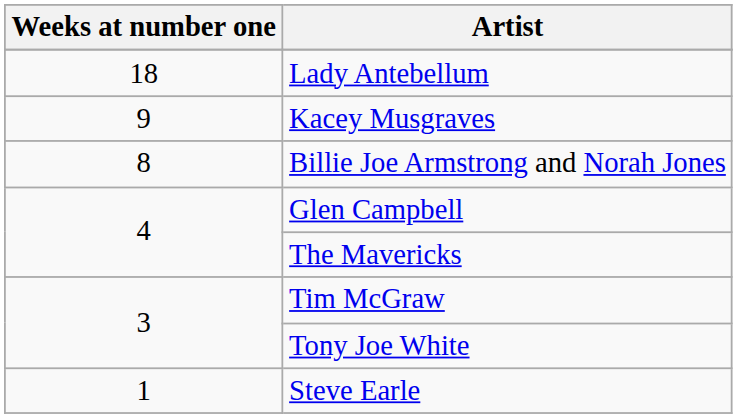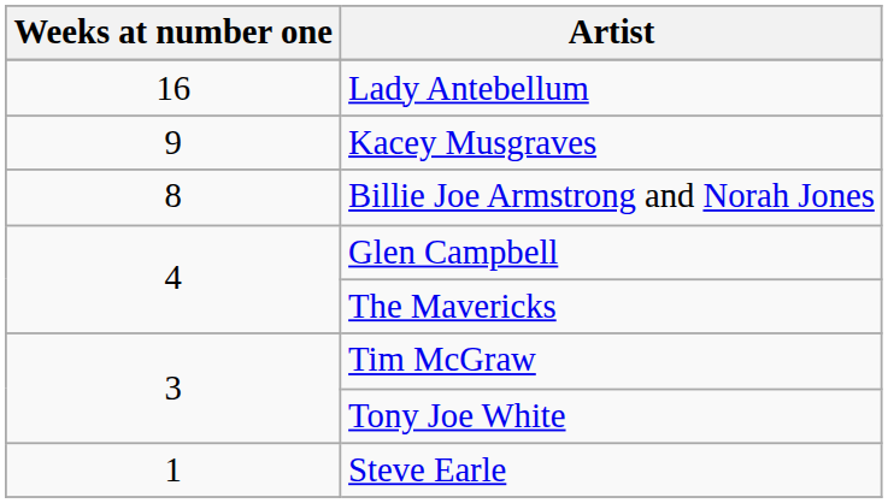Lady Antebellum | Weeks at number one: 18 -> 16
